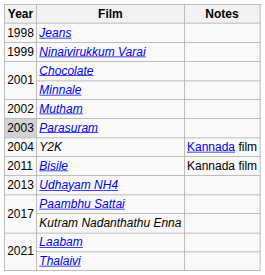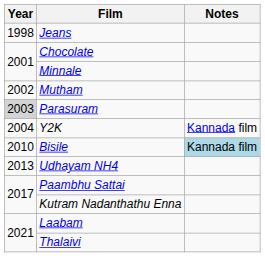- row: 1999 | Ninaivirukkum Varai
Bisile | Year: 2011 -> 2010
Bisile | Notes: no background -> lightblue background
